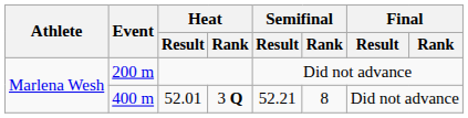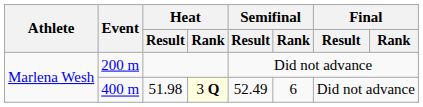400 m | Heat / Result: 52.01 -> 51.98
400 m | Heat / Rank: no background -> lightyellow background
400 m | Semifinal / Result: 52.21 -> 52.49
400 m | Semifinal / Rank: 8 -> 6
